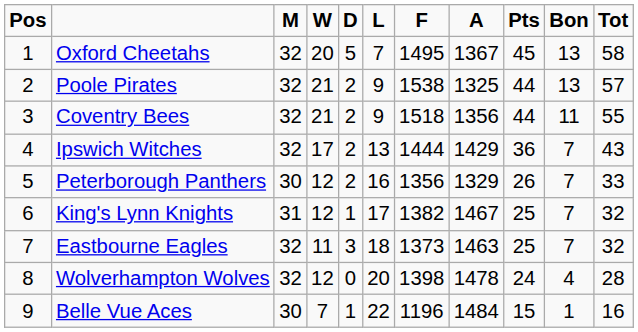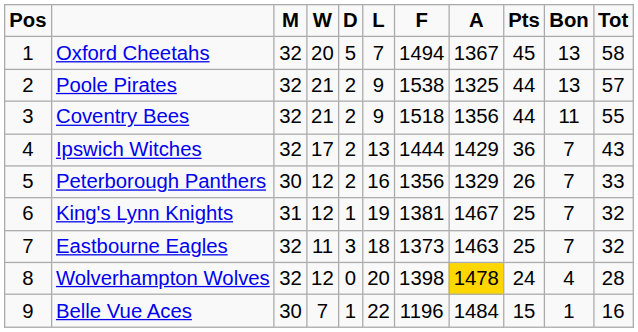Oxford Cheetahs | F: 1495 -> 1494
King's Lynn Knights | L: 17 -> 19
King's Lynn Knights | F: 1382 -> 1381
Wolverhampton Wolves | A: no background -> gold background
